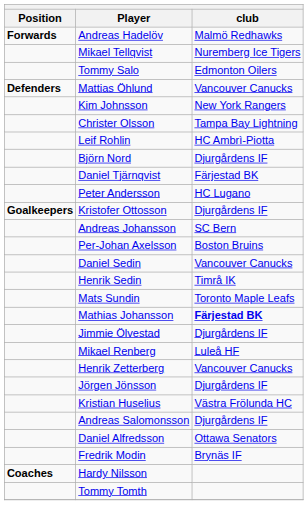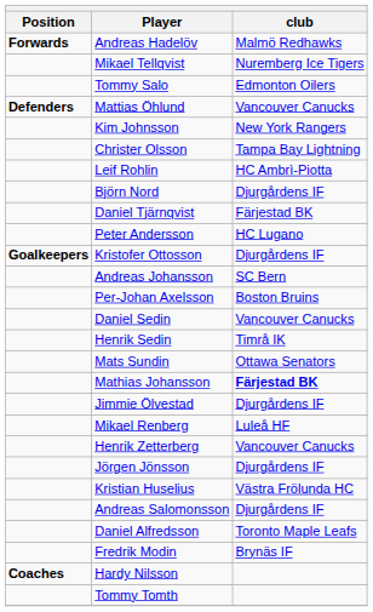Mats Sundin | club: Toronto Maple Leafs -> Ottawa Senators
Daniel Alfredsson | club: Ottawa Senators -> Toronto Maple Leafs
